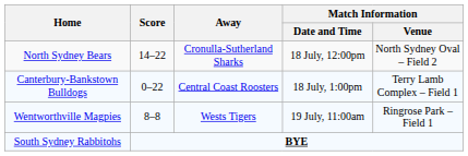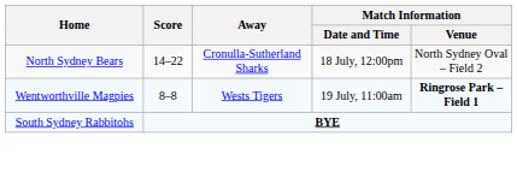- row: Canterbury-Bankstown Bulldogs | 0–22 | Central Coast Roosters | 18 July, 1:00pm | Terry Lamb Complex – Field 1
Wentworthville Magpies | Match Information / Venue: normal -> bold
